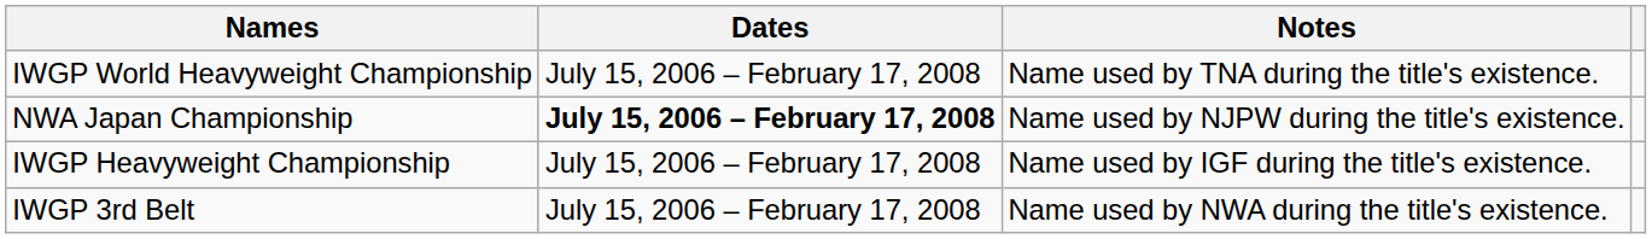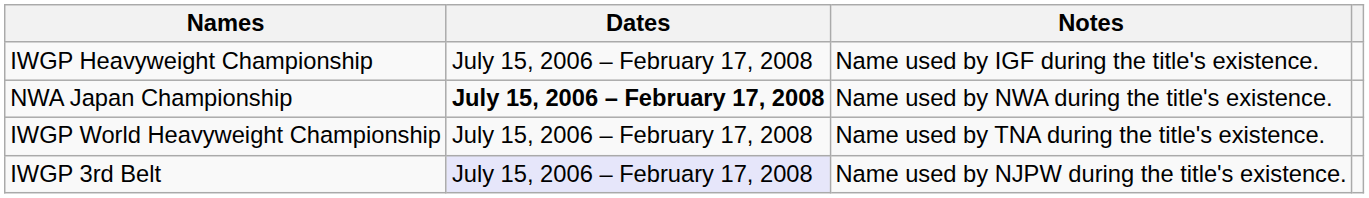rows swapped: IWGP Heavyweight Championship <-> IWGP World Heavyweight Championship
NWA Japan Championship | Notes: Name used by NJPW during the title's existence. -> Name used by NWA during the title's existence.
IWGP 3rd Belt | Dates: no background -> lavender background
IWGP 3rd Belt | Notes: Name used by NWA during the title's existence. -> Name used by NJPW during the title's existence.
